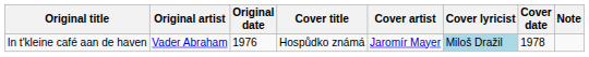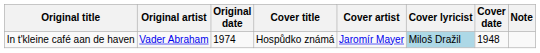In t'kleine café aan de haven | Original date: 1976 -> 1974
In t'kleine café aan de haven | Cover date: 1978 -> 1948
